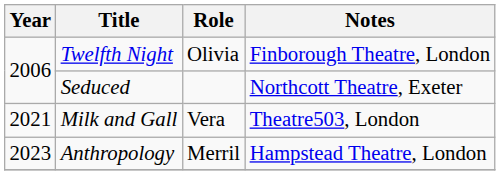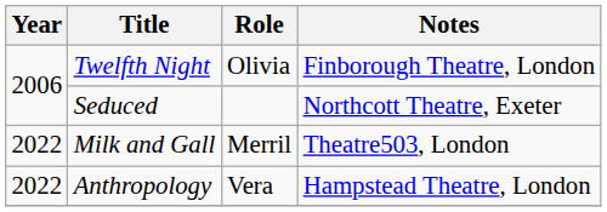Milk and Gall | Year: 2021 -> 2022
Milk and Gall | Role: Vera -> Merril
Anthropology | Year: 2023 -> 2022
Anthropology | Role: Merril -> Vera
